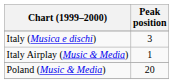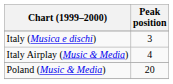Italy Airplay (Music & Media) | Peak position: 1 -> 4
